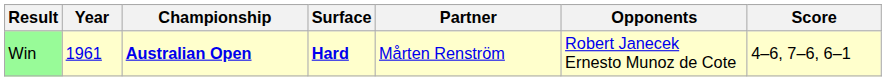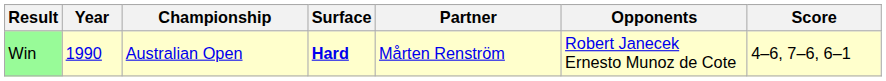Win | Year: 1961 -> 1990
Win | Championship: bold -> normal
